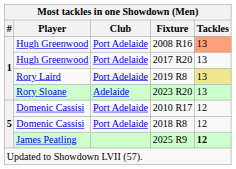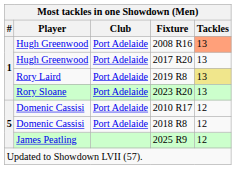2023 R20 | Club: Adelaide -> Port Adelaide
2025 R9 | Tackles: bold -> normal
